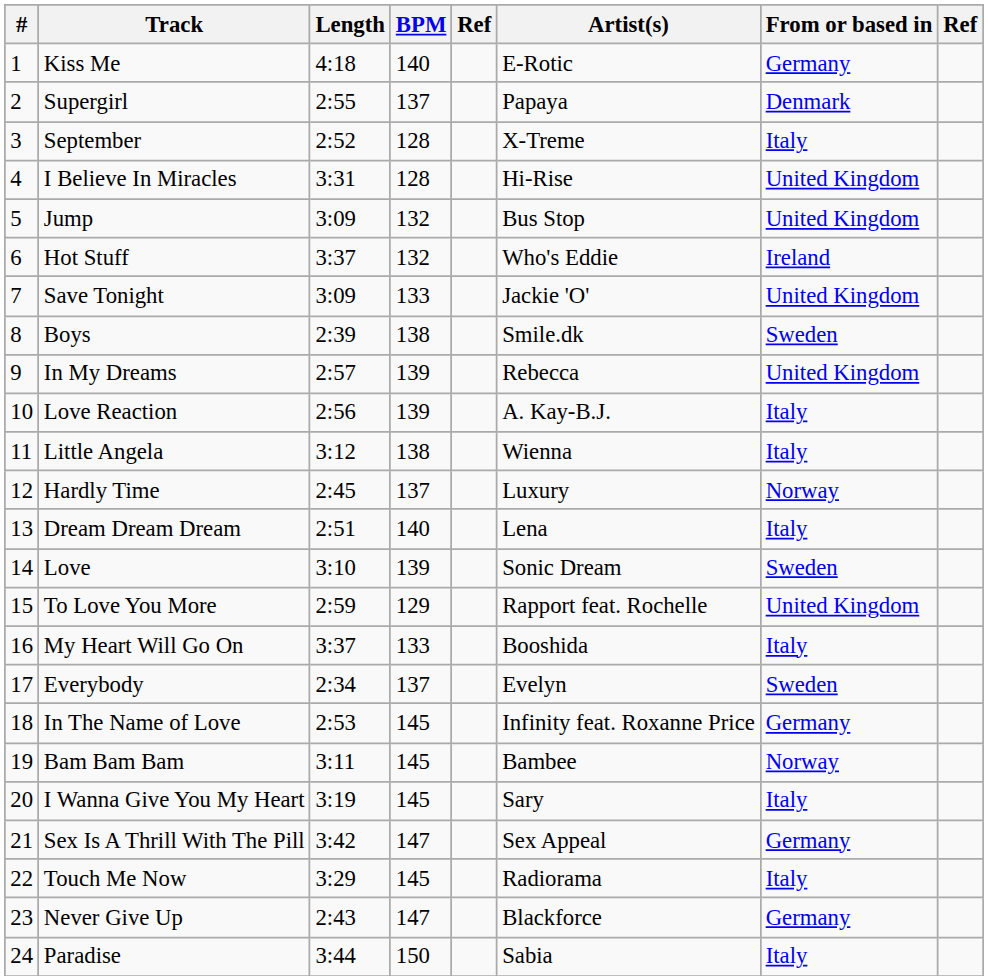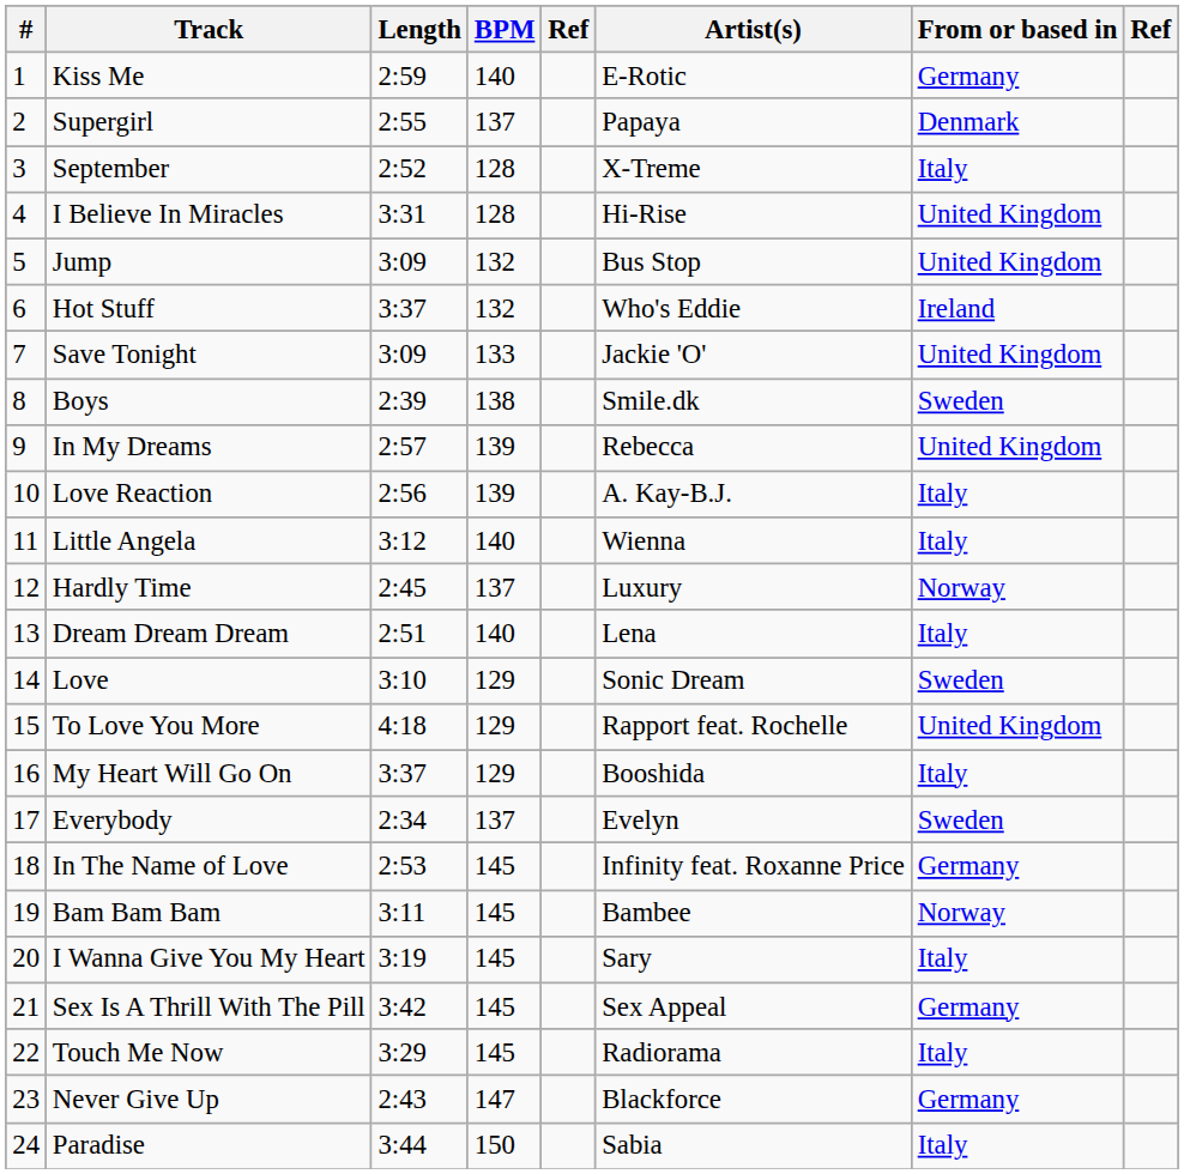Kiss Me | Length: 4:18 -> 2:59
Little Angela | BPM: 138 -> 140
Love | BPM: 139 -> 129
To Love You More | Length: 2:59 -> 4:18
My Heart Will Go On | BPM: 133 -> 129
Sex Is A Thrill With The Pill | BPM: 147 -> 145
